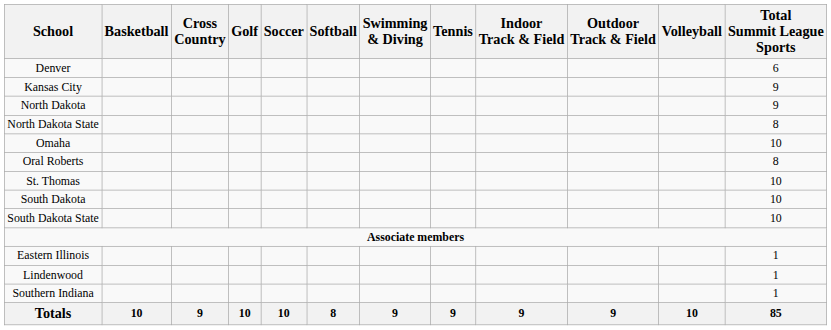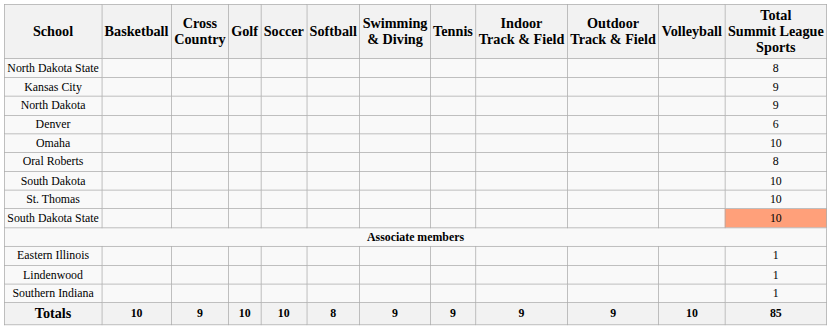rows swapped: Denver <-> North Dakota State
rows swapped: St. Thomas <-> South Dakota
South Dakota State | Total Summit League Sports: no background -> lightsalmon background
